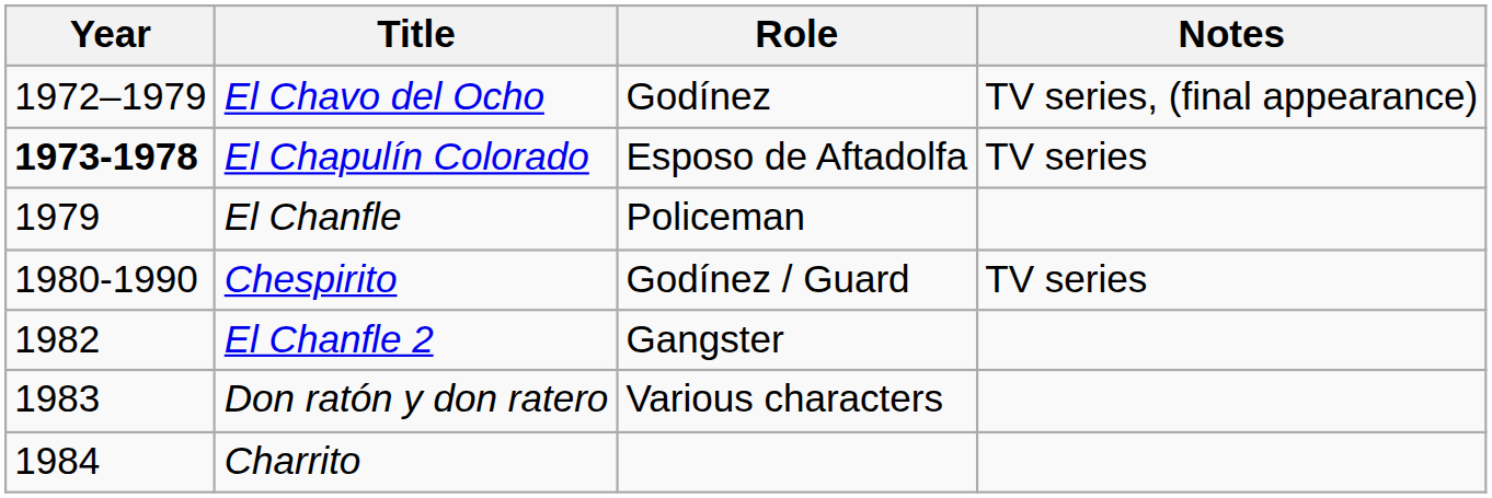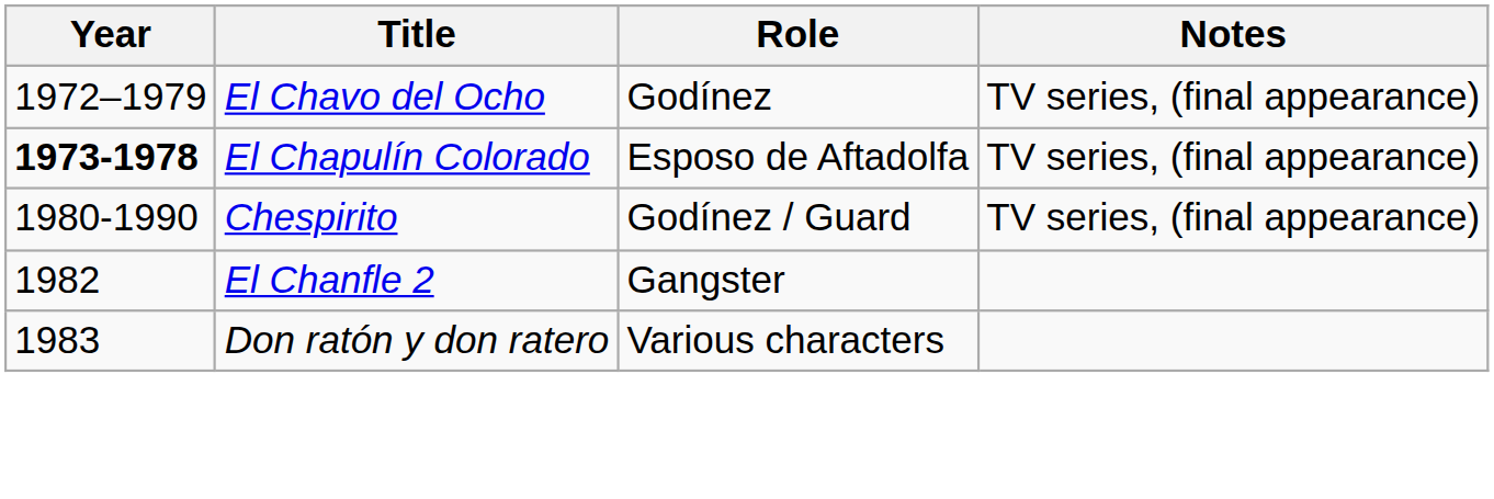El Chapulín Colorado | Notes: TV series -> TV series, (final appearance)
- row: 1979 | El Chanfle | Policeman
Chespirito | Notes: TV series -> TV series, (final appearance)
- row: 1984 | Charrito
